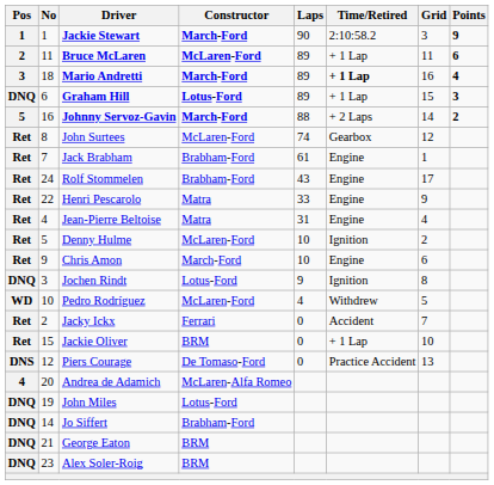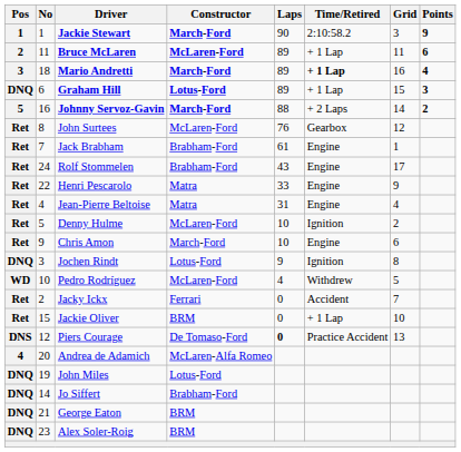John Surtees | Laps: 74 -> 76
Piers Courage | Laps: normal -> bold
